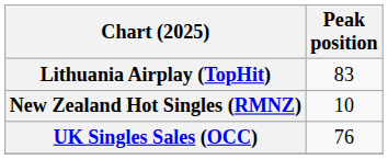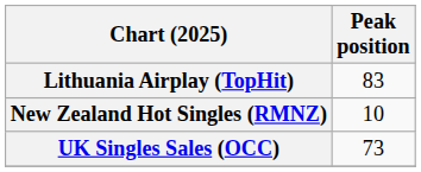UK Singles Sales (OCC) | Peak position: 76 -> 73
